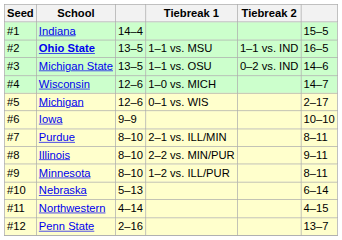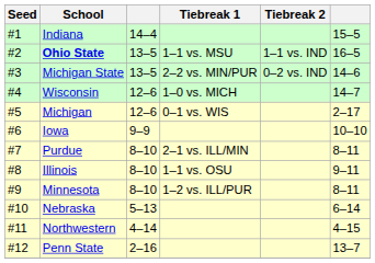Michigan State | Tiebreak 1: 1–1 vs. OSU -> 2–2 vs. MIN/PUR
Illinois | Tiebreak 1: 2–2 vs. MIN/PUR -> 1–1 vs. OSU
